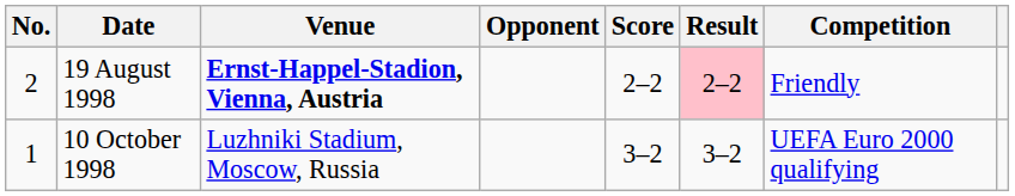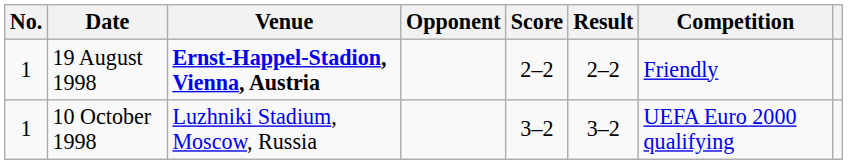19 August 1998 | No.: 2 -> 1
19 August 1998 | Result: pink background -> no background
